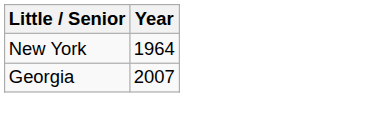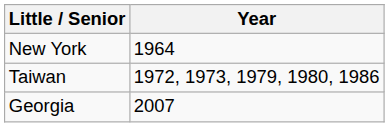+ row: Taiwan | 1972, 1973, 1979, 1980, 1986
